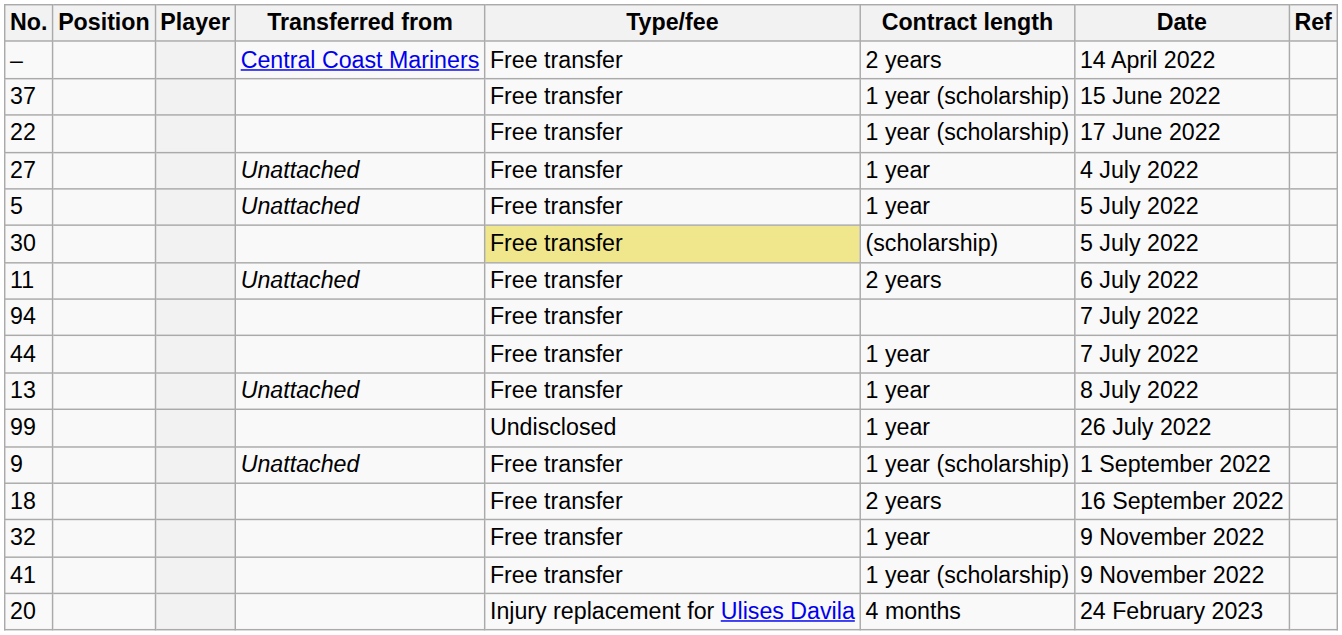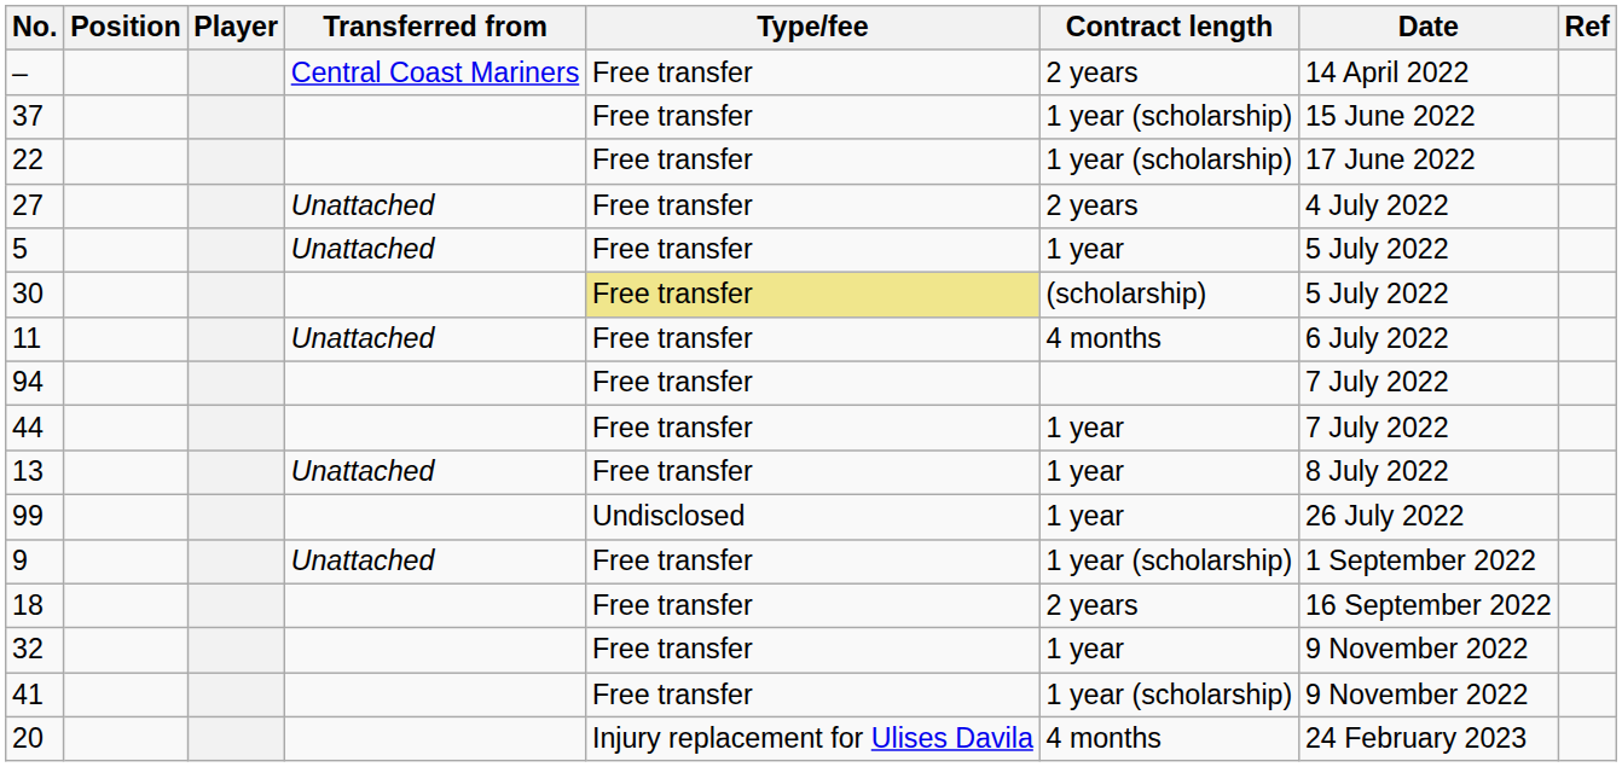27 | Contract length: 1 year -> 2 years
11 | Contract length: 2 years -> 4 months
